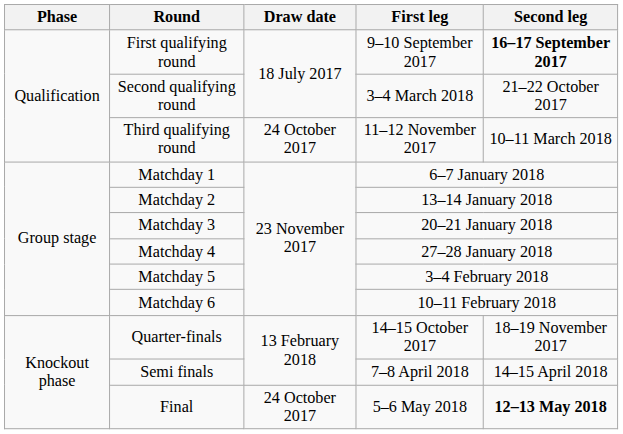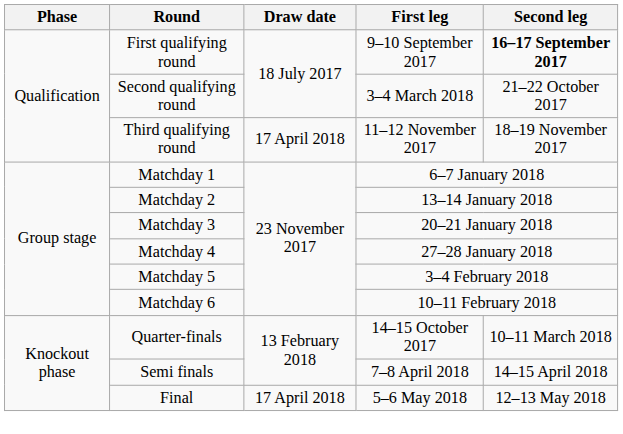Third qualifying round | Draw date: 24 October 2017 -> 17 April 2018
Third qualifying round | Second leg: 10–11 March 2018 -> 18–19 November 2017
Quarter-finals | Second leg: 18–19 November 2017 -> 10–11 March 2018
Final | Draw date: 24 October 2017 -> 17 April 2018
Final | Second leg: bold -> normal
